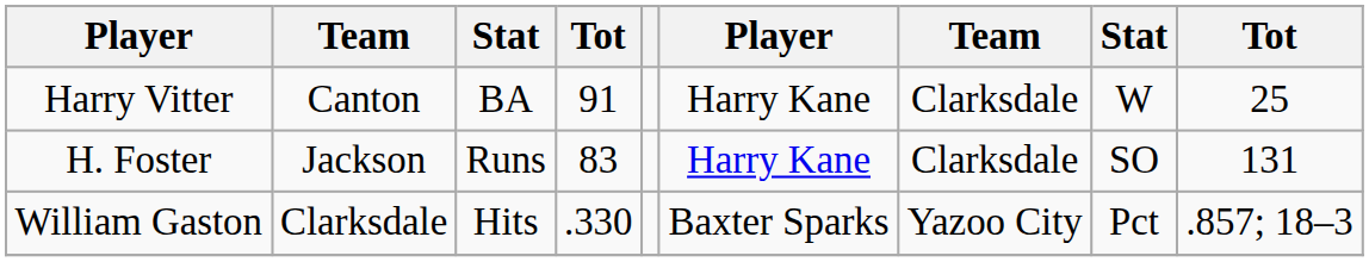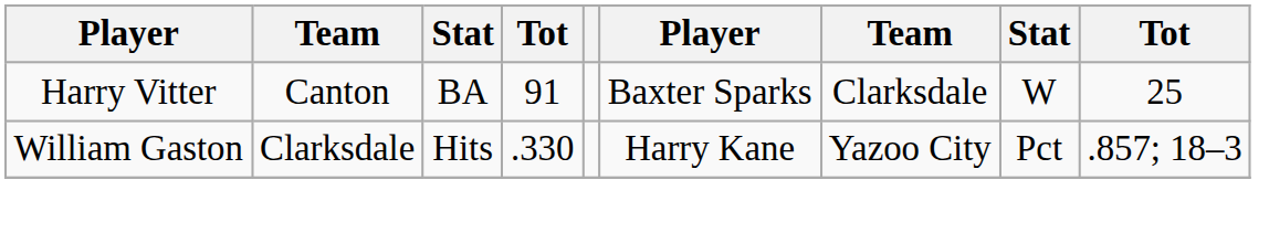Harry Vitter | column 6: Harry Kane -> Baxter Sparks
- row: H. Foster | Jackson | Runs | 83 | Harry Kane | Clarksdale | SO | 131
William Gaston | column 6: Baxter Sparks -> Harry Kane
